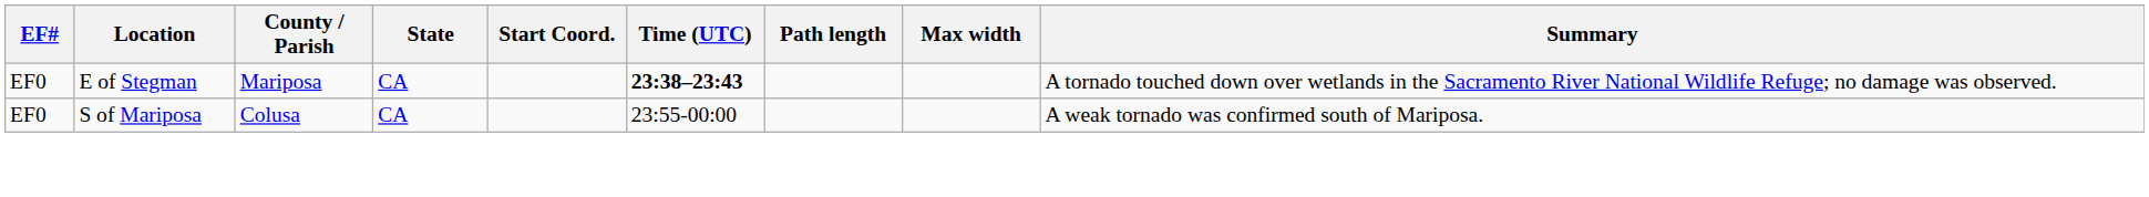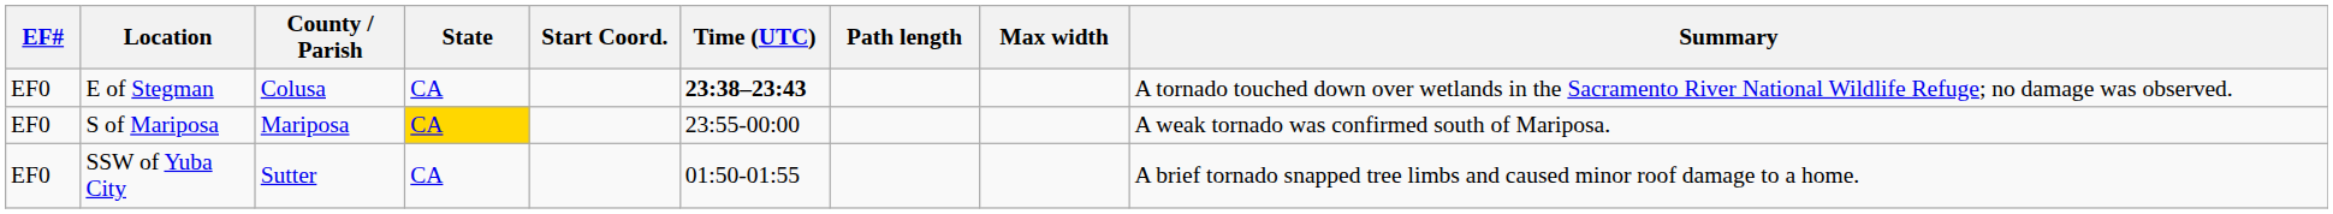E of Stegman | County / Parish: Mariposa -> Colusa
S of Mariposa | County / Parish: Colusa -> Mariposa
S of Mariposa | State: no background -> gold background
+ row: EF0 | SSW of Yuba City | Sutter | CA | 01:50-01:55 | A brief tornado snapped tree limbs and caused minor roof damage to a home.
